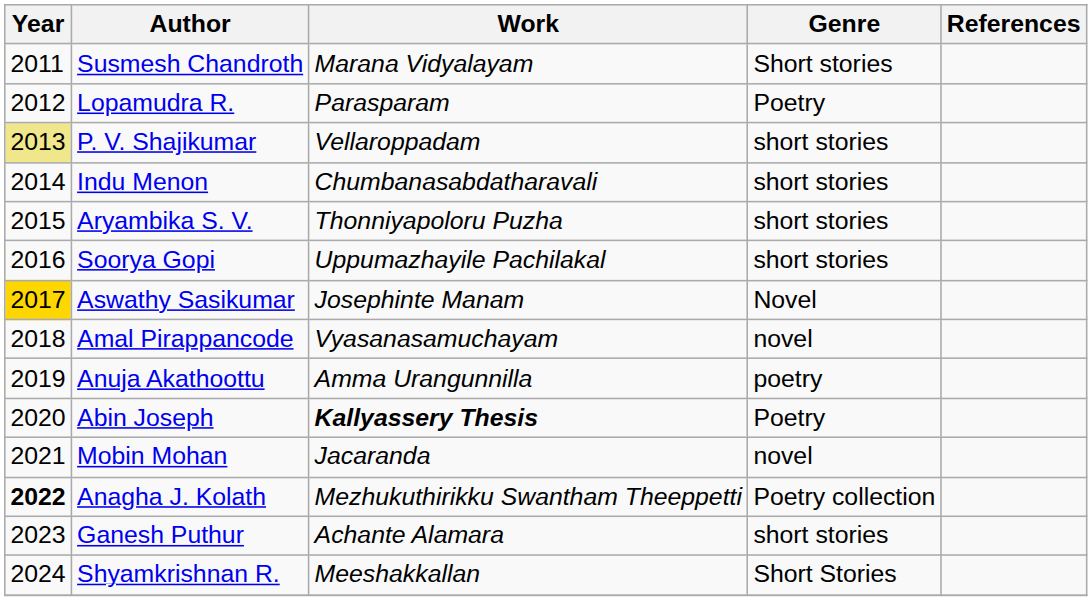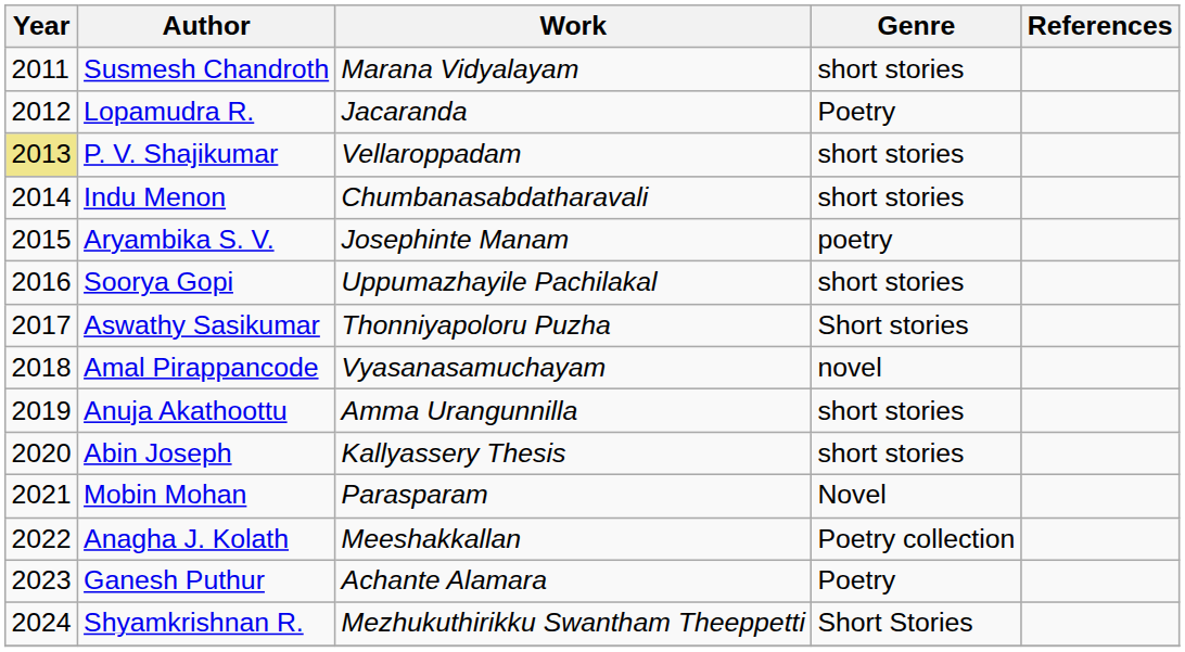Susmesh Chandroth | Genre: Short stories -> short stories
Lopamudra R. | Work: Parasparam -> Jacaranda
Aryambika S. V. | Work: Thonniyapoloru Puzha -> Josephinte Manam
Aryambika S. V. | Genre: short stories -> poetry
Aswathy Sasikumar | Year: gold background -> no background
Aswathy Sasikumar | Work: Josephinte Manam -> Thonniyapoloru Puzha
Aswathy Sasikumar | Genre: Novel -> Short stories
Anuja Akathoottu | Genre: poetry -> short stories
Abin Joseph | Work: bold -> normal
Abin Joseph | Genre: Poetry -> short stories
Mobin Mohan | Work: Jacaranda -> Parasparam
Mobin Mohan | Genre: novel -> Novel
Anagha J. Kolath | Year: bold -> normal
Anagha J. Kolath | Work: Mezhukuthirikku Swantham Theeppetti -> Meeshakkallan
Ganesh Puthur | Genre: short stories -> Poetry
Shyamkrishnan R. | Work: Meeshakkallan -> Mezhukuthirikku Swantham Theeppetti
